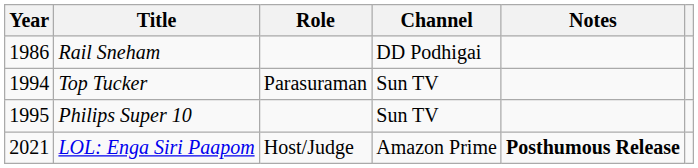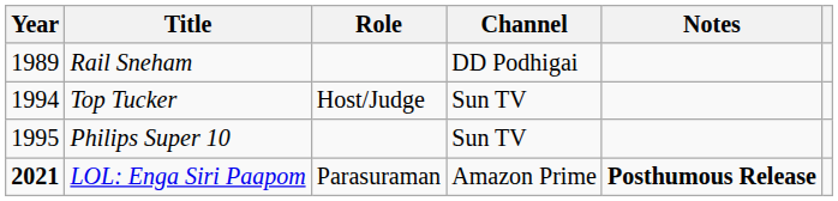Rail Sneham | Year: 1986 -> 1989
Top Tucker | Role: Parasuraman -> Host/Judge
LOL: Enga Siri Paapom | Year: normal -> bold
LOL: Enga Siri Paapom | Role: Host/Judge -> Parasuraman
